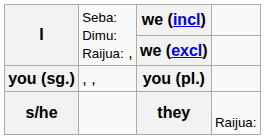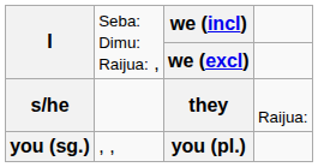rows swapped: you (sg.) <-> s/he
